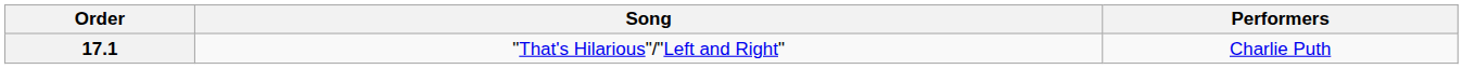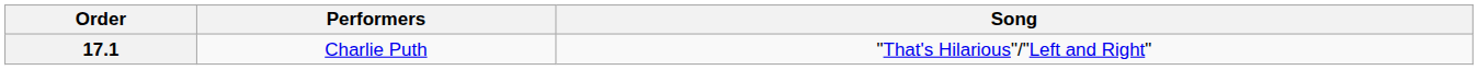columns swapped: Performers <-> Song
